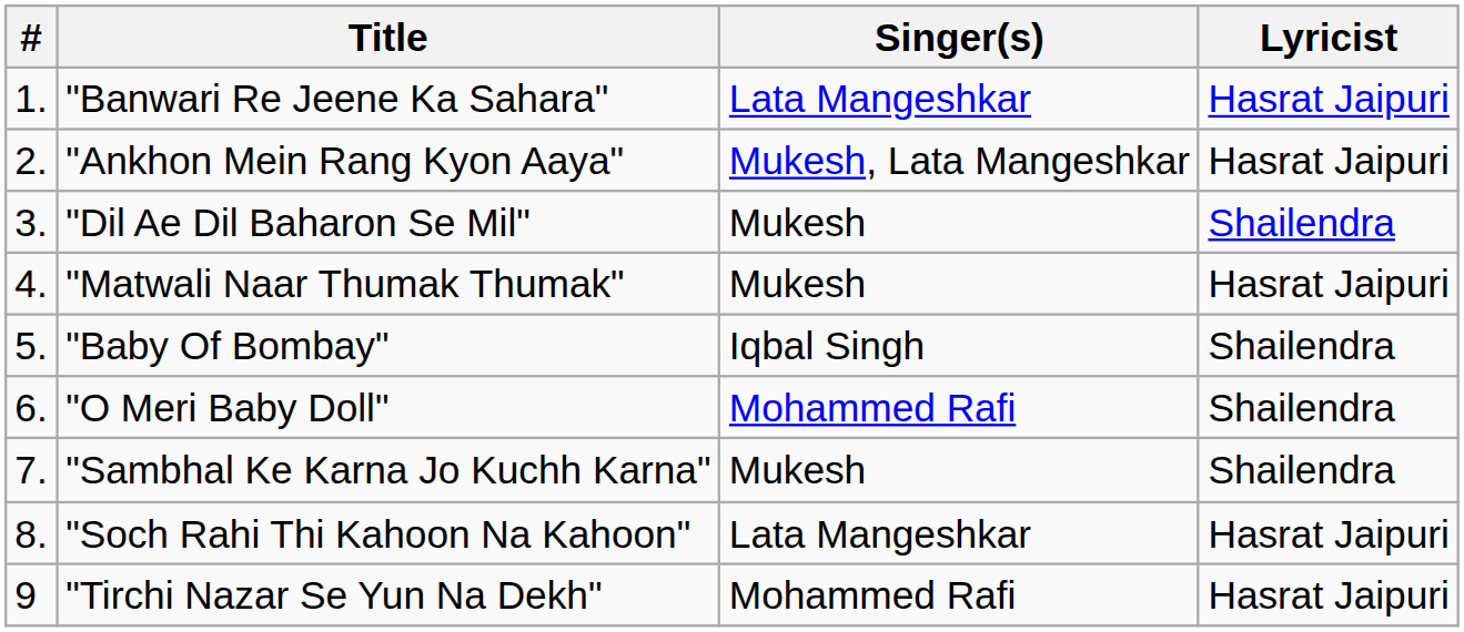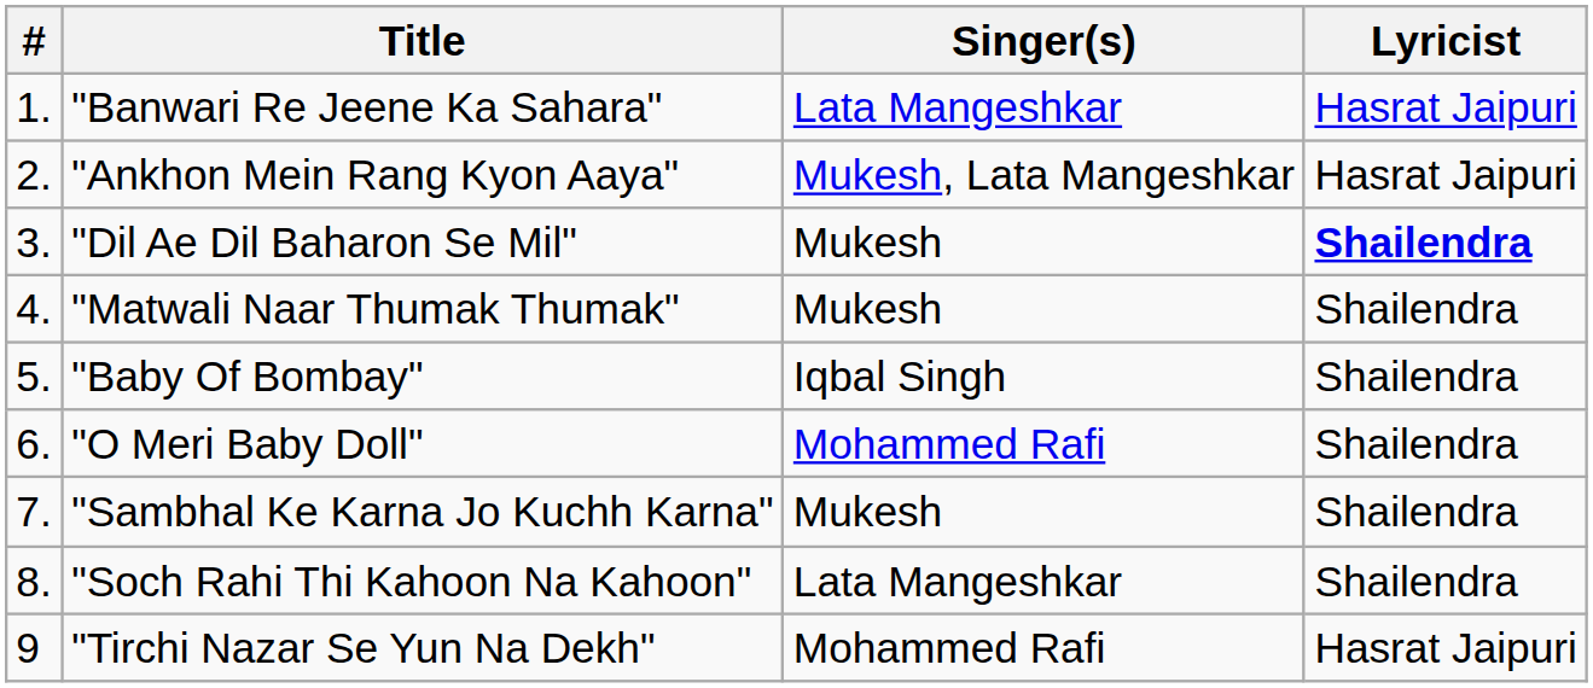"Dil Ae Dil Baharon Se Mil" | Lyricist: normal -> bold
"Matwali Naar Thumak Thumak" | Lyricist: Hasrat Jaipuri -> Shailendra
"Soch Rahi Thi Kahoon Na Kahoon" | Lyricist: Hasrat Jaipuri -> Shailendra
